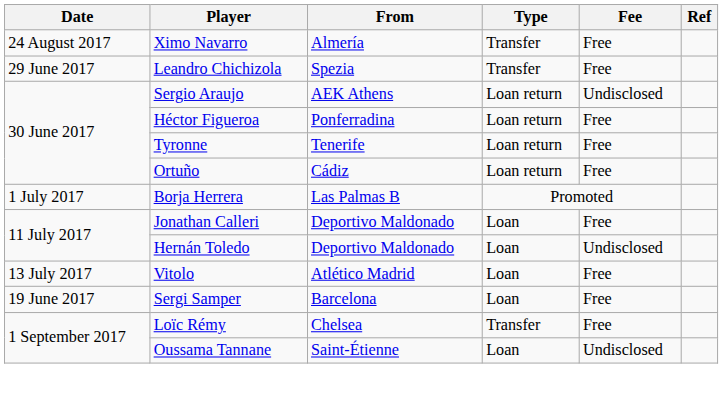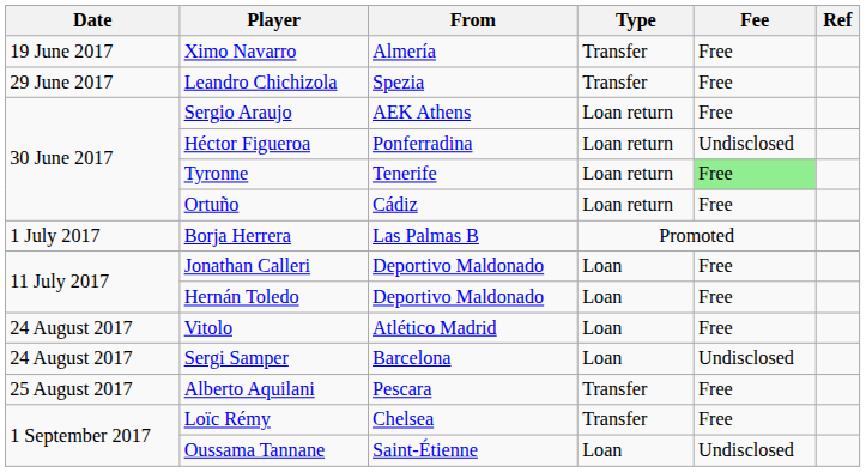Ximo Navarro | Date: 24 August 2017 -> 19 June 2017
Sergio Araujo | Fee: Undisclosed -> Free
Héctor Figueroa | Fee: Free -> Undisclosed
Tyronne | Fee: no background -> lightgreen background
Hernán Toledo | Fee: Undisclosed -> Free
Vitolo | Date: 13 July 2017 -> 24 August 2017
Sergi Samper | Date: 19 June 2017 -> 24 August 2017
Sergi Samper | Fee: Free -> Undisclosed
+ row: 25 August 2017 | Alberto Aquilani | Pescara | Transfer | Free
